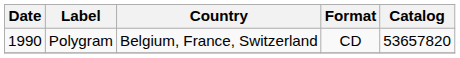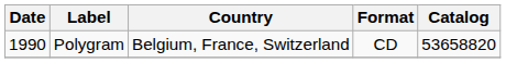Polygram | Catalog: 53657820 -> 53658820
